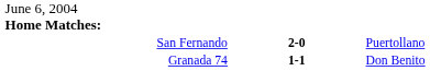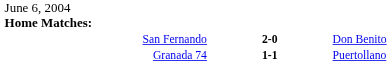San Fernando | column 3: Puertollano -> Don Benito
Granada 74 | column 3: Don Benito -> Puertollano
